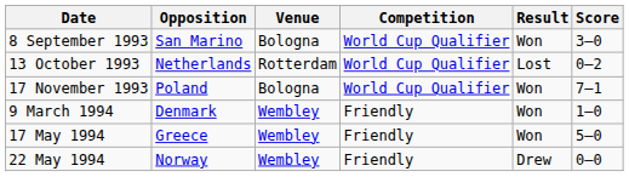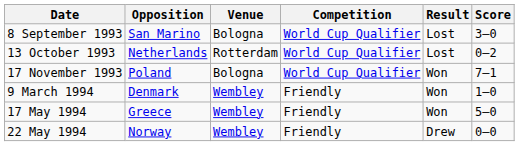8 September 1993 | Result: Won -> Lost
